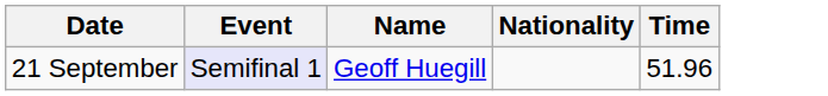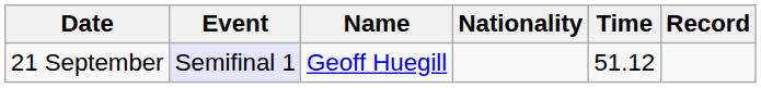+ column: Record
21 September | Time: 51.96 -> 51.12
